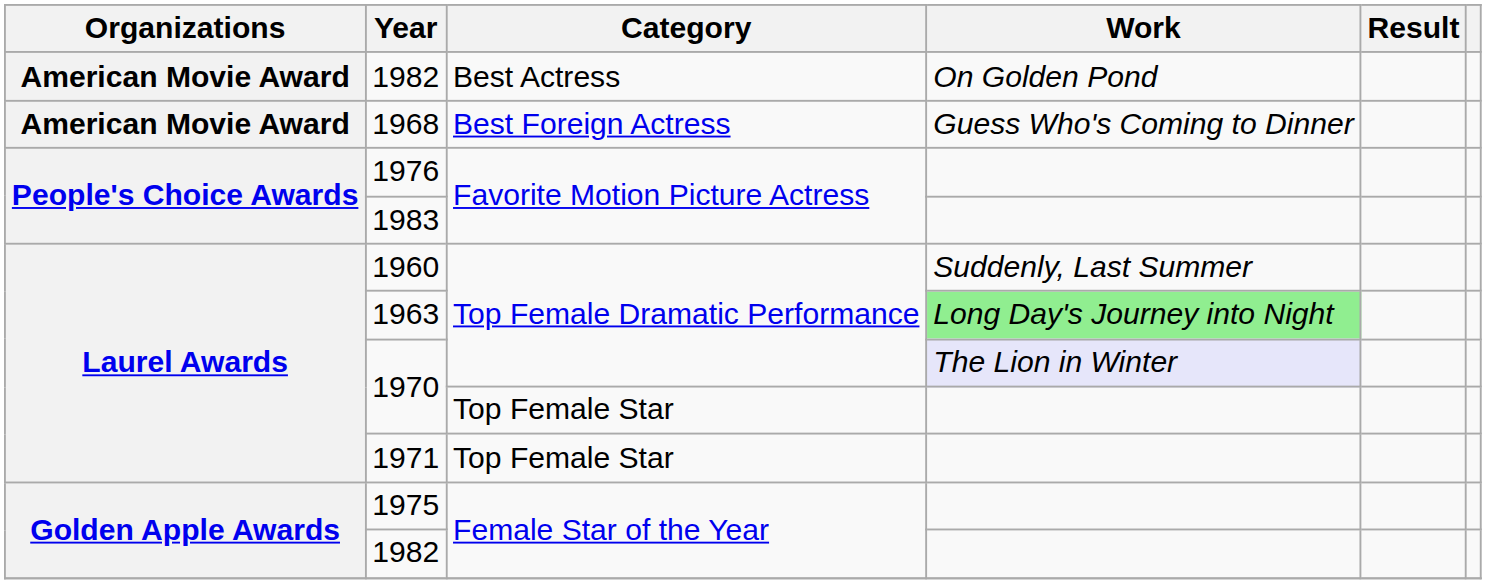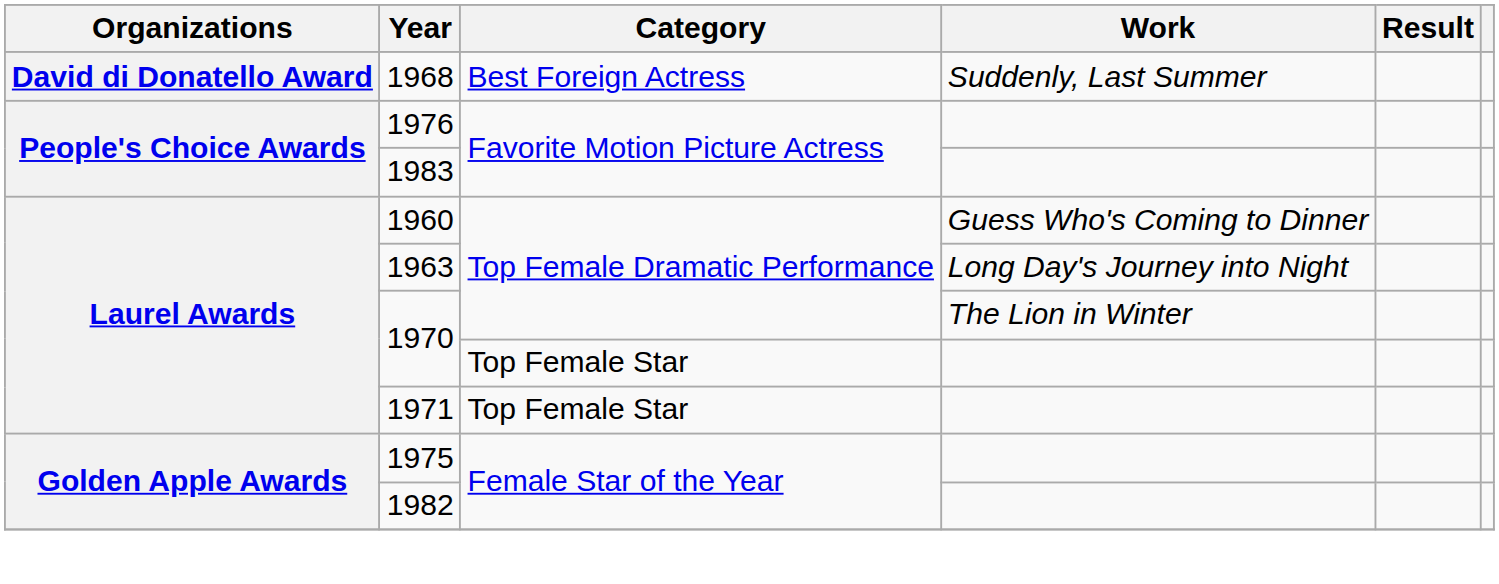- row: American Movie Award | 1982 | Best Actress | On Golden Pond
1968 | Organizations: American Movie Award -> David di Donatello Award
1968 | Work: Guess Who's Coming to Dinner -> Suddenly, Last Summer
1960 | Work: Suddenly, Last Summer -> Guess Who's Coming to Dinner
1963 | Work: lightgreen background -> no background
1970 / Top Female Dramatic Performance | Work: lavender background -> no background
